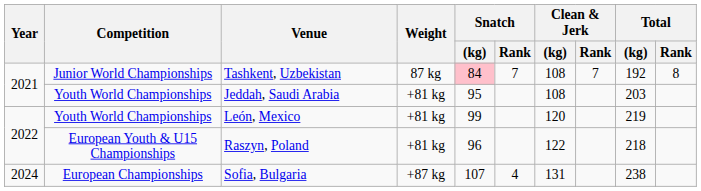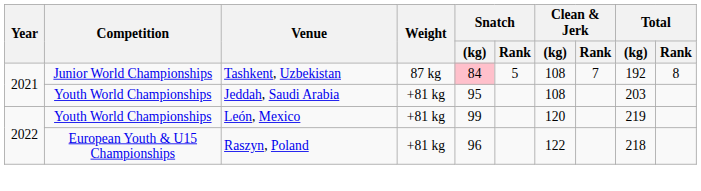Tashkent, Uzbekistan | Snatch / Rank: 7 -> 5
- row: 2024 | European Championships | Sofia, Bulgaria | +87 kg | 107 | 4 | 131 | 238
